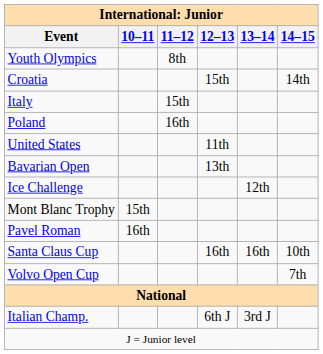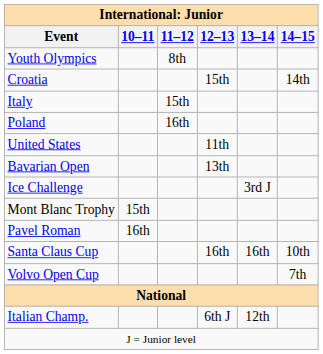Ice Challenge | 13–14: 12th -> 3rd J
Italian Champ. | 13–14: 3rd J -> 12th
